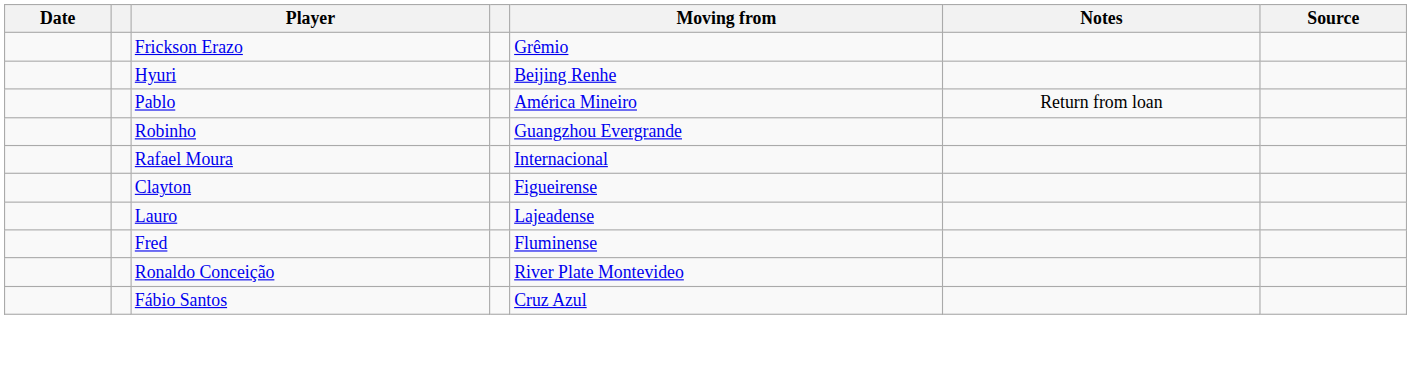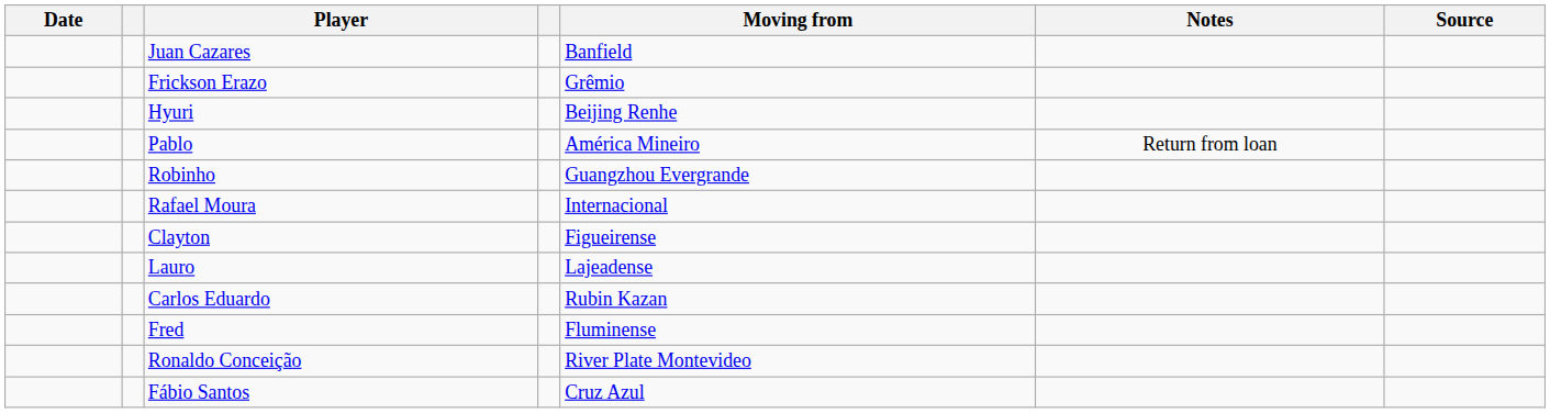+ row: Juan Cazares | Banfield
+ row: Carlos Eduardo | Rubin Kazan
